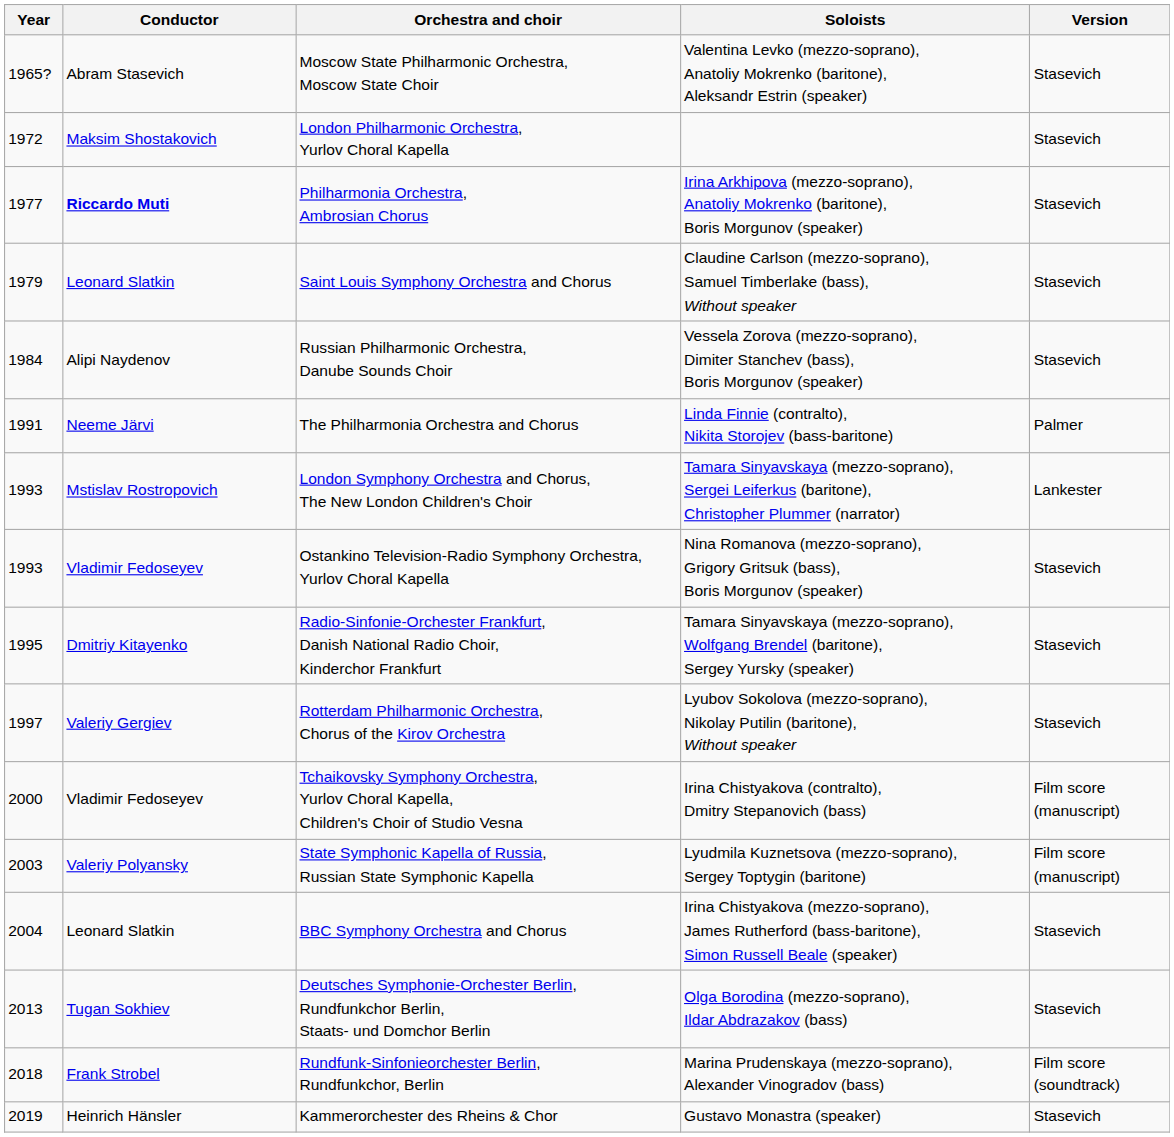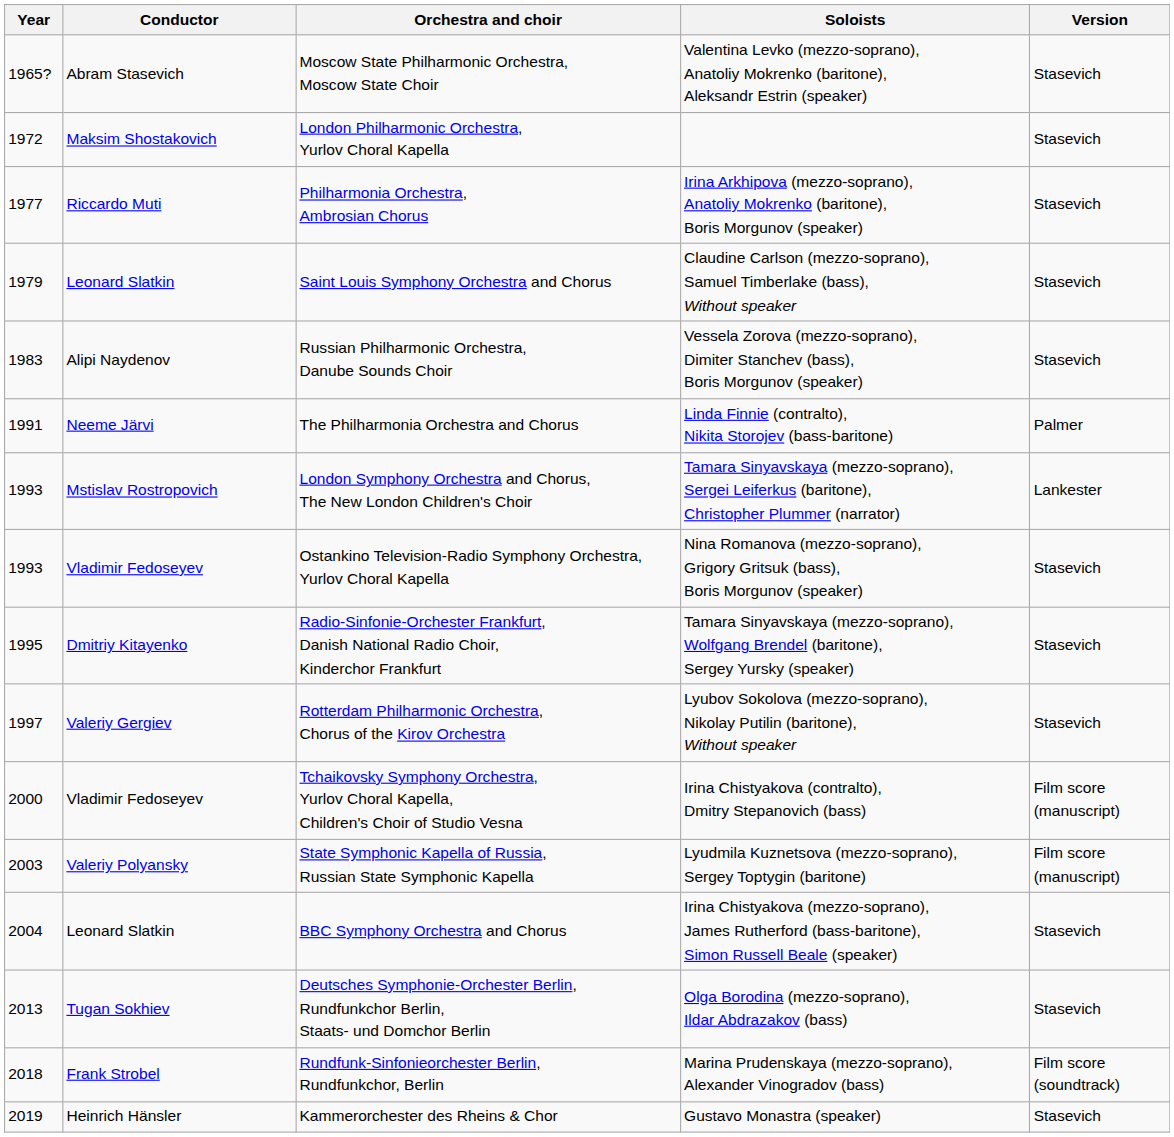Philharmonia Orchestra, Ambrosian Chorus | Conductor: bold -> normal
Russian Philharmonic Orchestra, Danube Sounds Choir | Year: 1984 -> 1983
